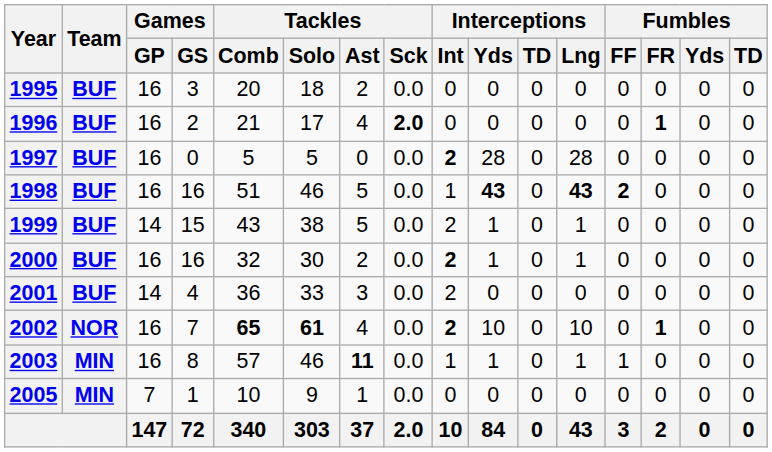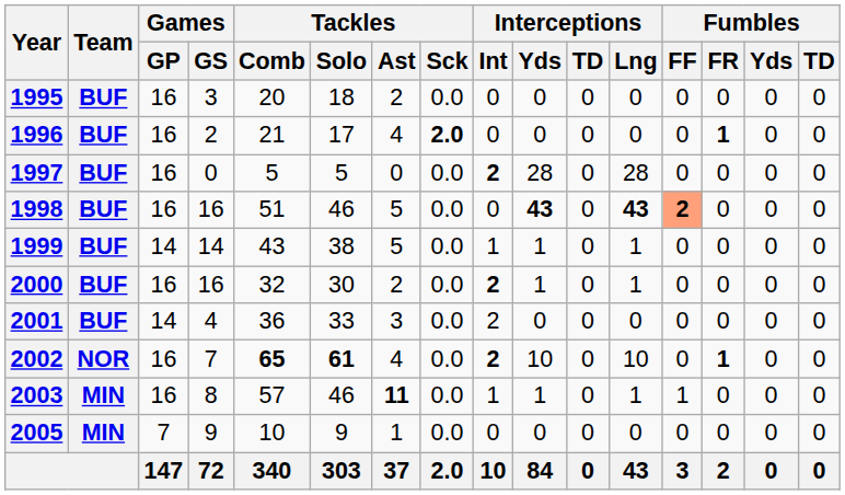1998 | Interceptions / Int: 1 -> 0
1998 | Fumbles / FF: no background -> lightsalmon background
1999 | Games / GS: 15 -> 14
1999 | Interceptions / Int: 2 -> 1
2005 | Games / GS: 1 -> 9
